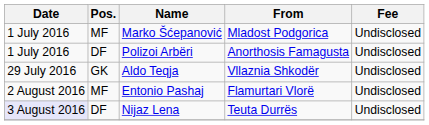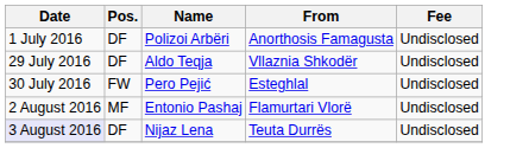- row: 1 July 2016 | MF | Marko Šćepanović | Mladost Podgorica | Undisclosed
Aldo Teqja | Pos.: GK -> DF
+ row: 30 July 2016 | FW | Pero Pejić | Esteghlal | Undisclosed
